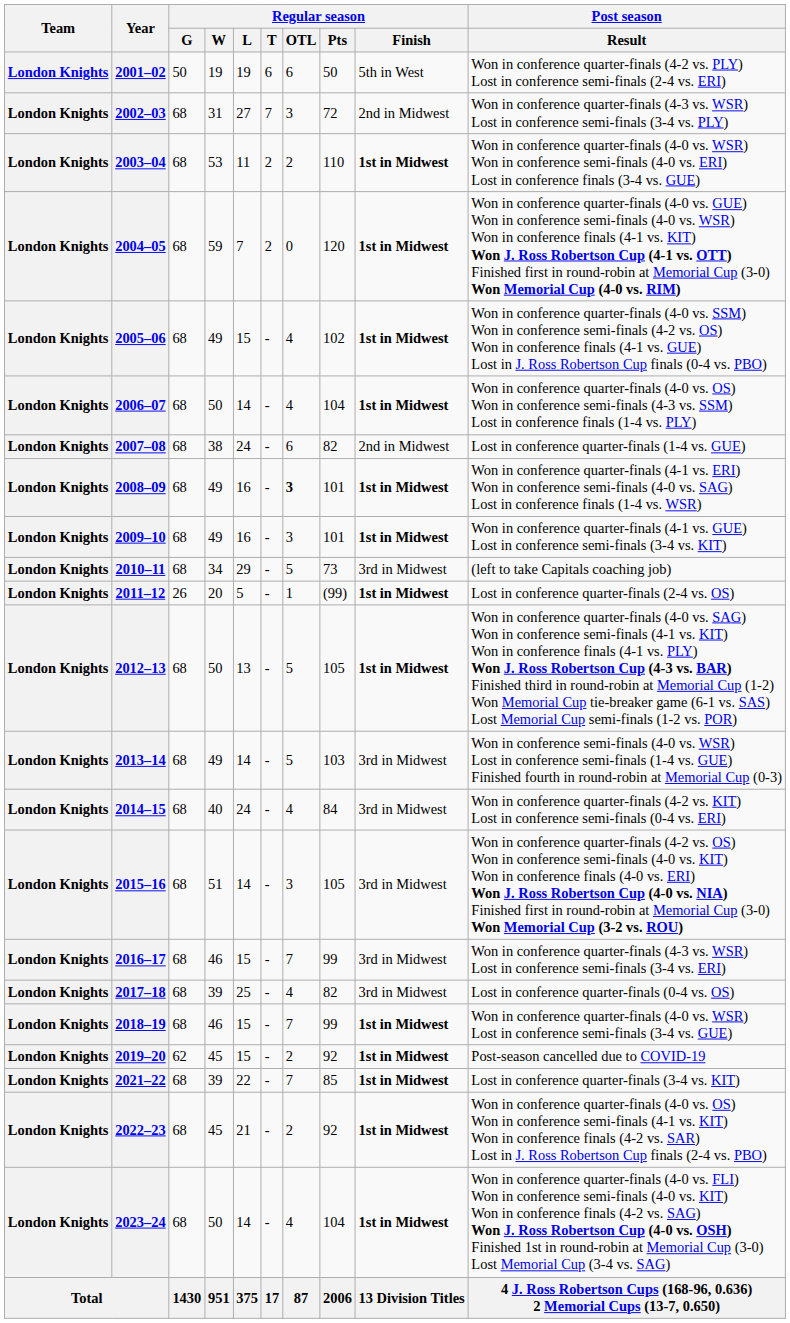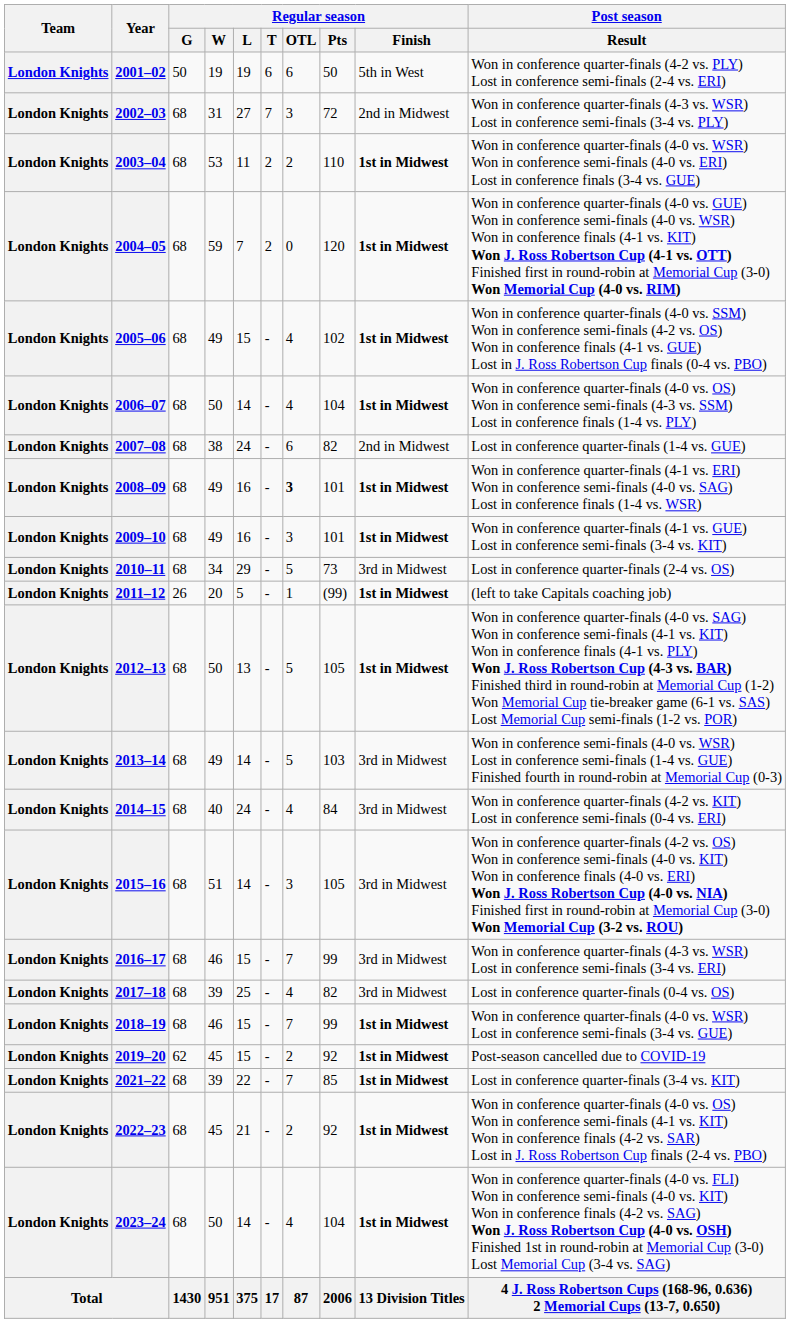2010–11 | Post season / Result: (left to take Capitals coaching job) -> Lost in conference quarter-finals (2-4 vs. OS)
2011–12 | Post season / Result: Lost in conference quarter-finals (2-4 vs. OS) -> (left to take Capitals coaching job)
